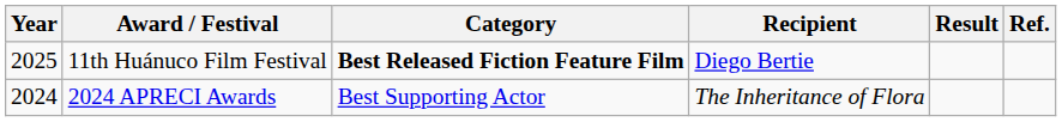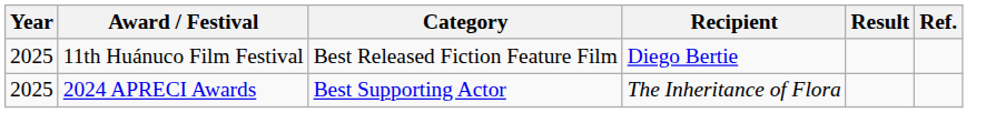11th Huánuco Film Festival | Category: bold -> normal
2024 APRECI Awards | Year: 2024 -> 2025
